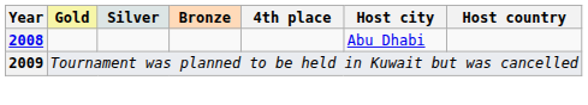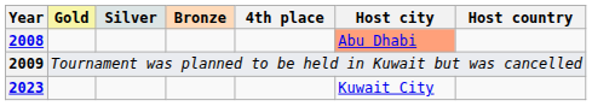2008 | Host city: no background -> lightsalmon background
+ row: 2023 | Kuwait City
